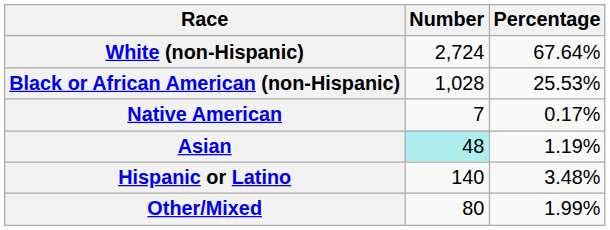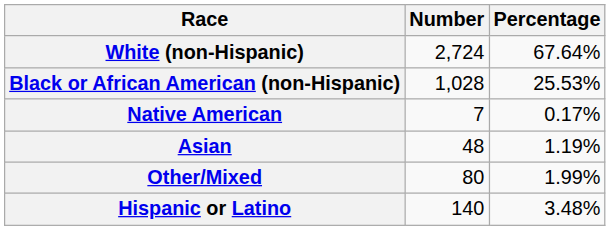Asian | Number: paleturquoise background -> no background
rows swapped: Other/Mixed <-> Hispanic or Latino
